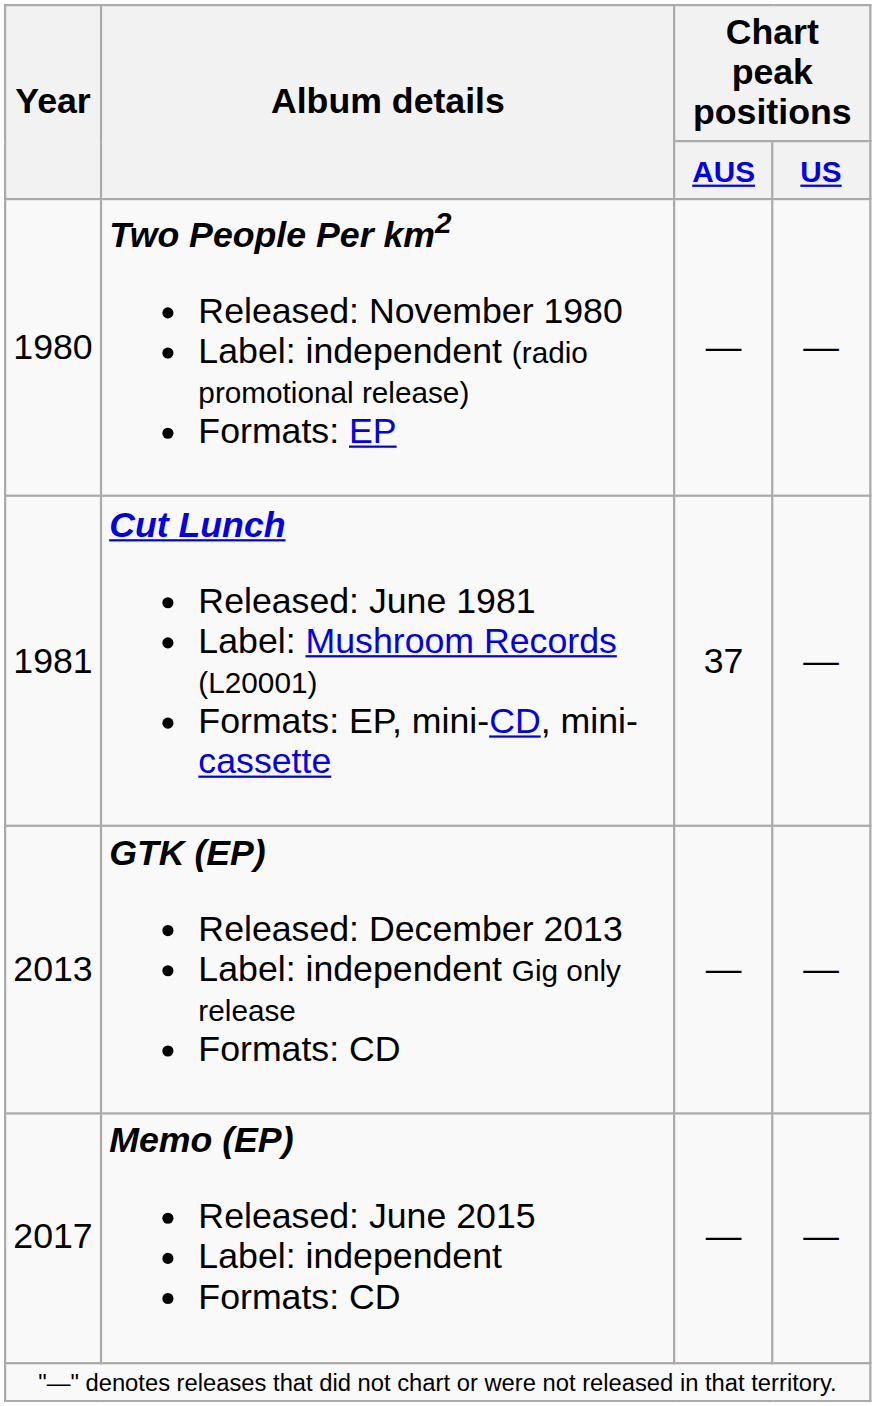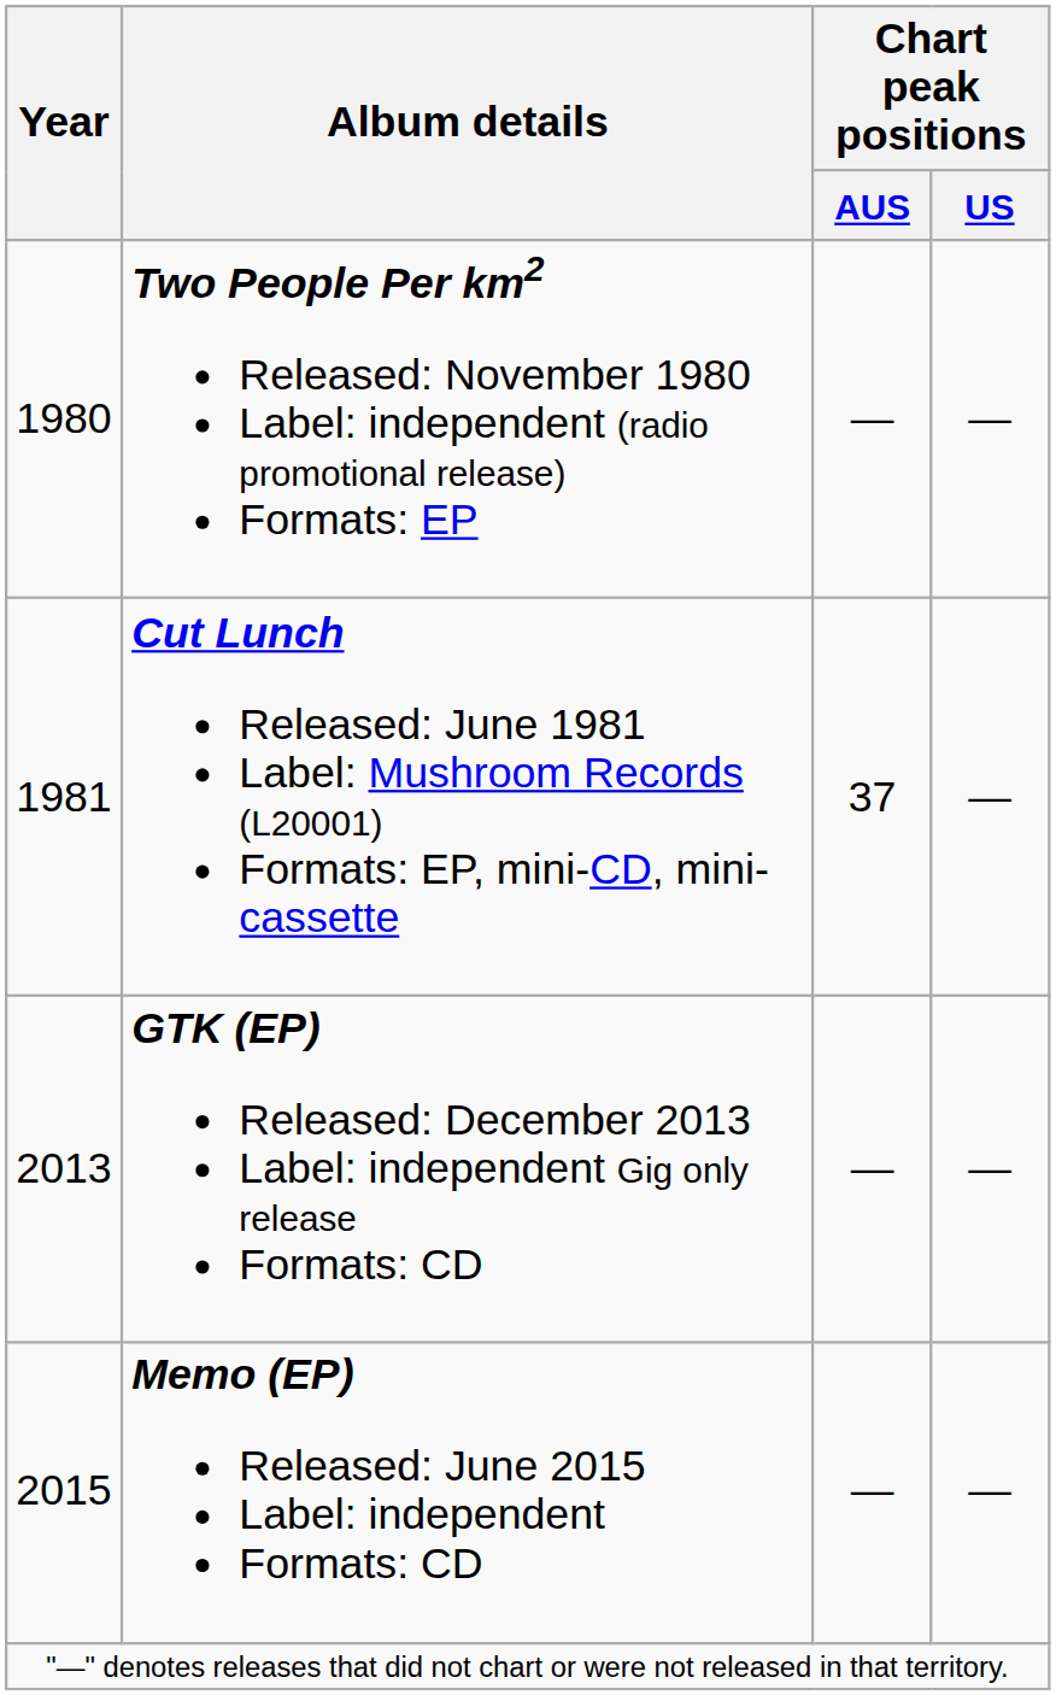Memo (EP) Released: June 2015 Label: independent Formats: CD | Year: 2017 -> 2015
